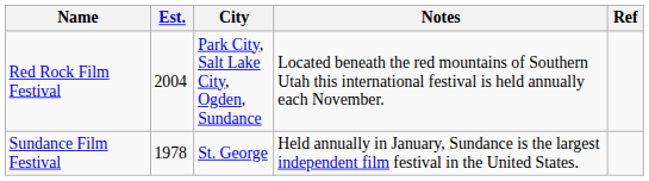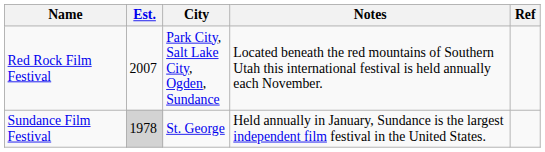Red Rock Film Festival | Est.: 2004 -> 2007
Sundance Film Festival | Est.: no background -> lightgrey background
